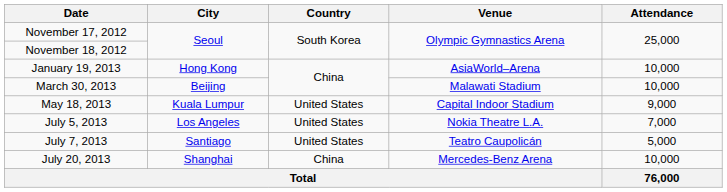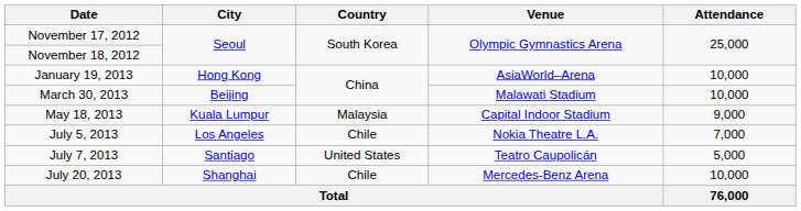May 18, 2013 | Country: United States -> Malaysia
July 5, 2013 | Country: United States -> Chile
July 20, 2013 | Country: China -> Chile
